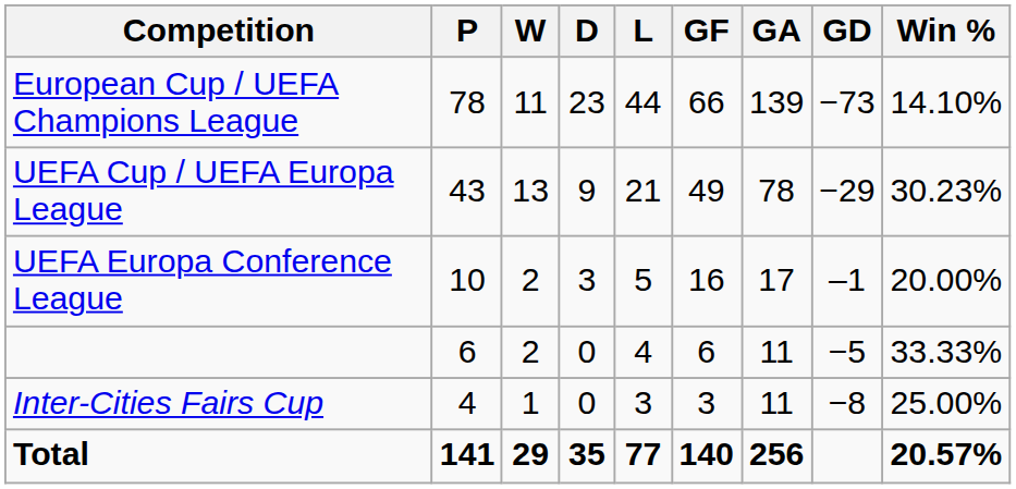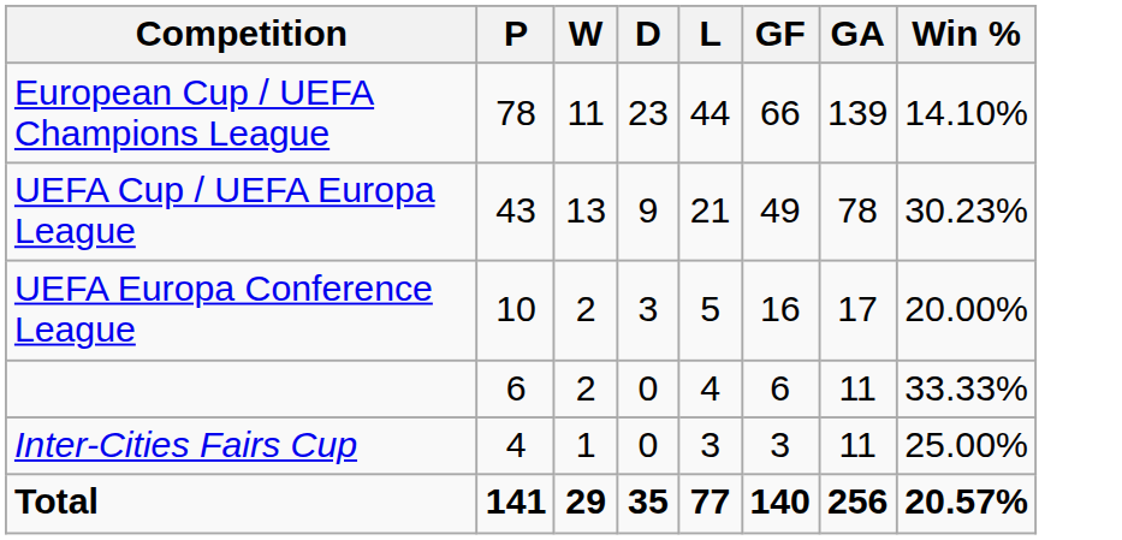- column: GD | −73 | −29 | –1 | −5 | −8
